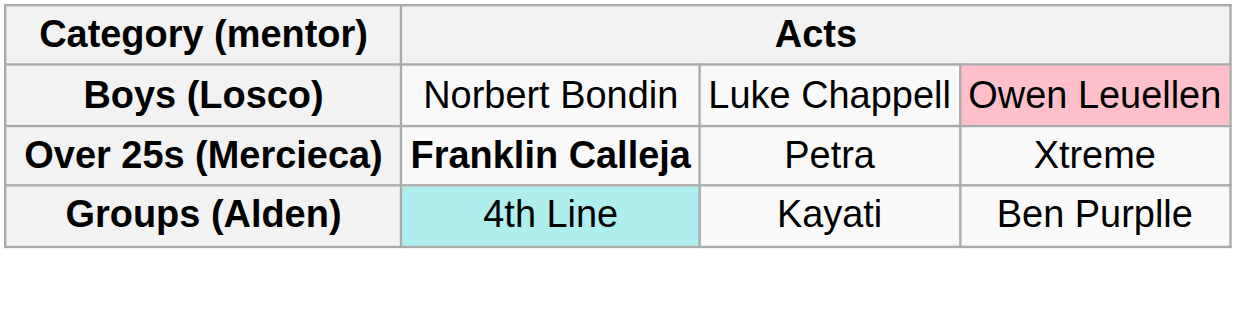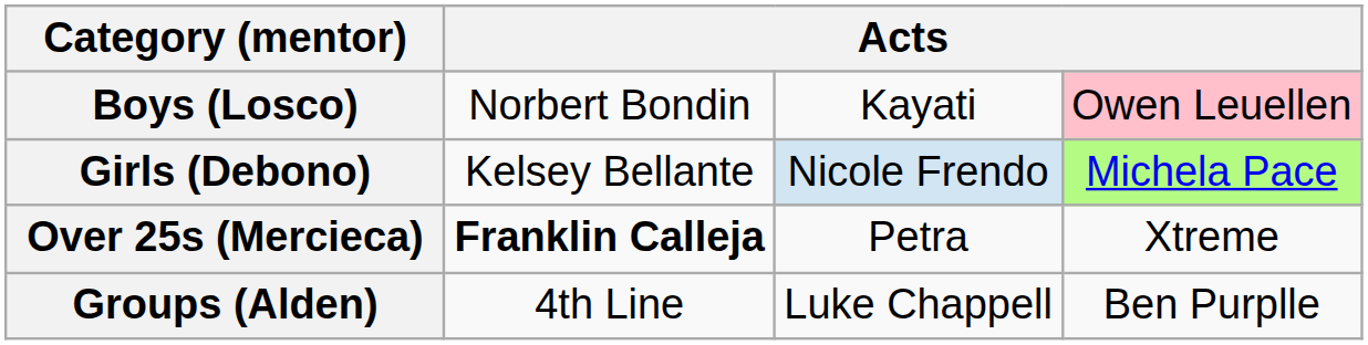Boys (Losco) | column 3: Luke Chappell -> Kayati
+ row: Girls (Debono) | Kelsey Bellante | Nicole Frendo | Michela Pace
Groups (Alden) | column 2: paleturquoise background -> no background
Groups (Alden) | column 3: Kayati -> Luke Chappell
